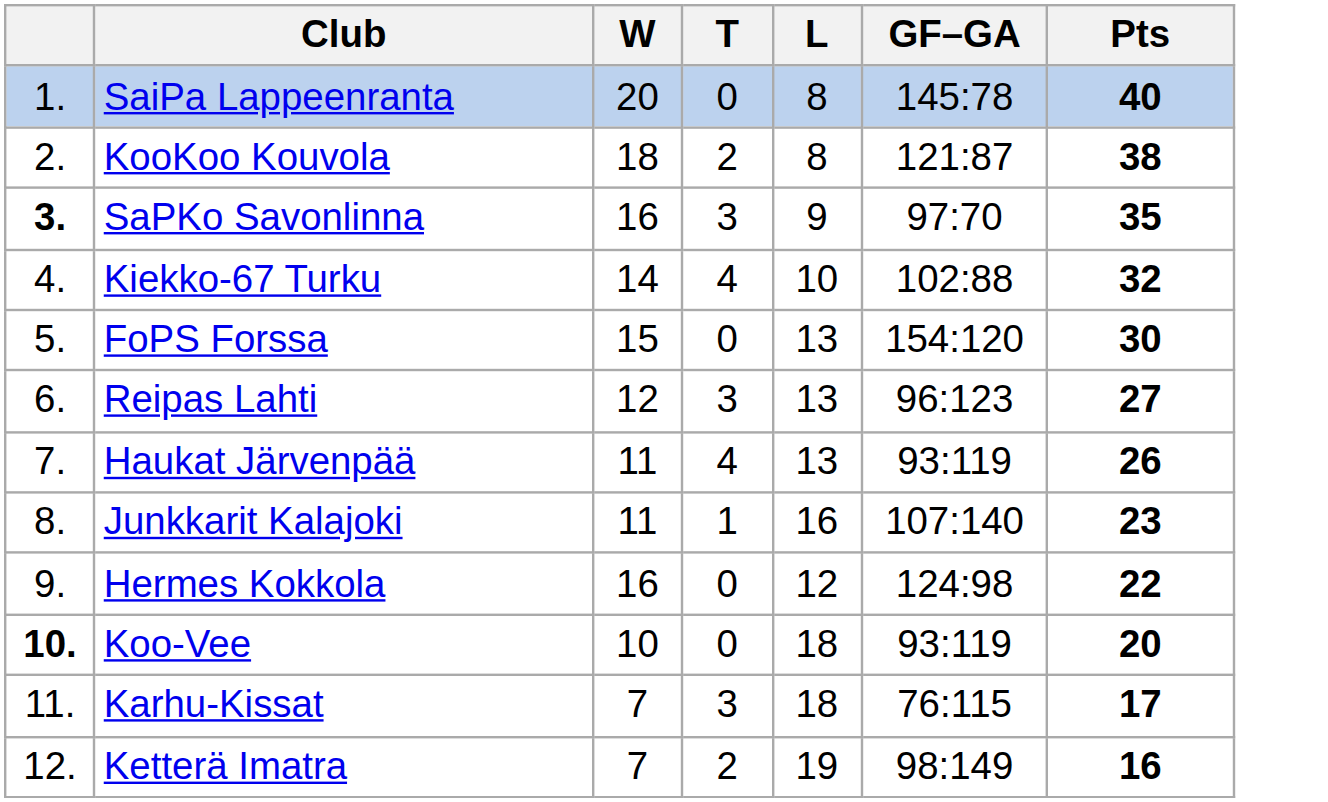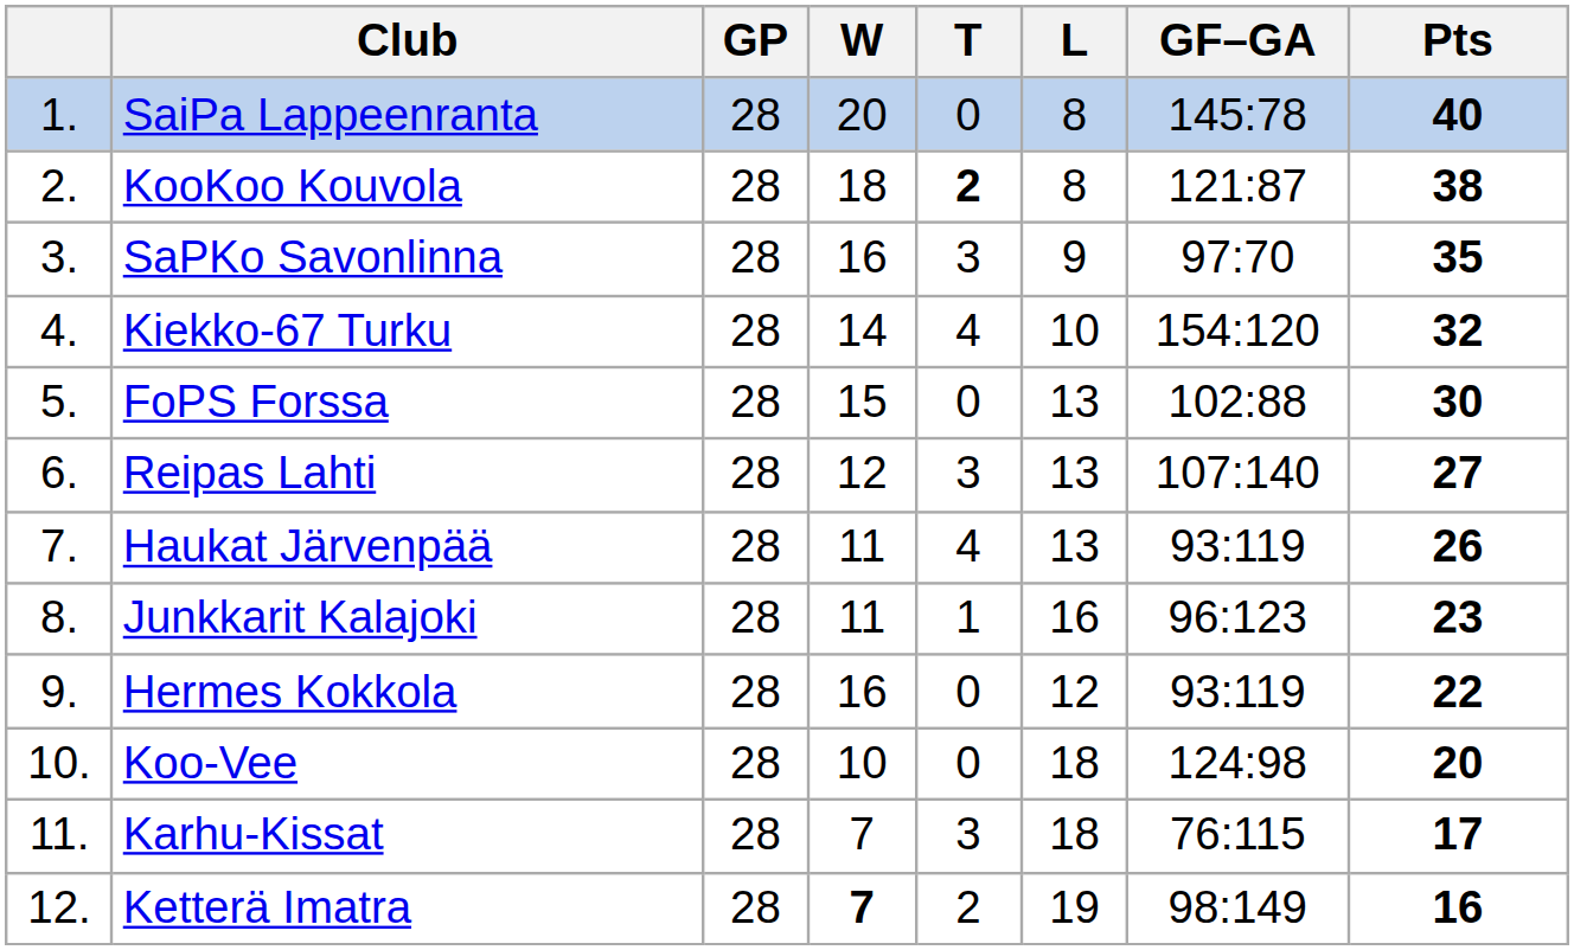+ column: GP | 28 | 28 | 28 | 28 | 28 | 28 | 28 | 28 | 28 | 28 | 28 | 28
KooKoo Kouvola | T: normal -> bold
SaPKo Savonlinna | column 1: bold -> normal
Kiekko-67 Turku | GF–GA: 102:88 -> 154:120
FoPS Forssa | GF–GA: 154:120 -> 102:88
Reipas Lahti | GF–GA: 96:123 -> 107:140
Junkkarit Kalajoki | GF–GA: 107:140 -> 96:123
Hermes Kokkola | GF–GA: 124:98 -> 93:119
Koo-Vee | column 1: bold -> normal
Koo-Vee | GF–GA: 93:119 -> 124:98
Ketterä Imatra | W: normal -> bold
